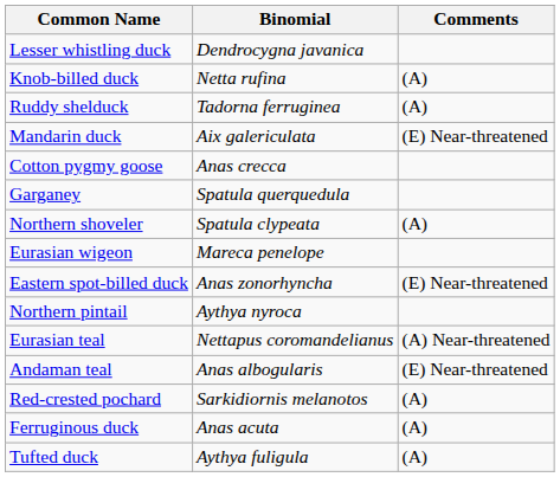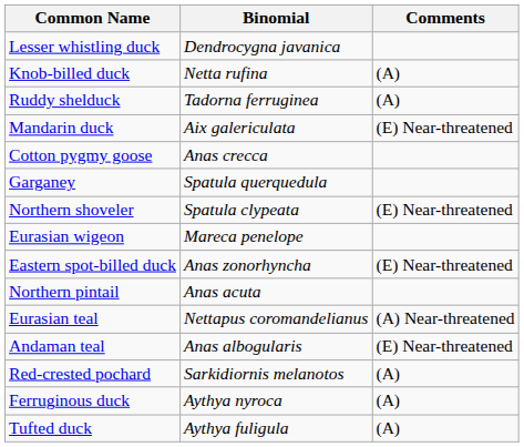Northern shoveler | Comments: (A) -> (E) Near-threatened
Northern pintail | Binomial: Aythya nyroca -> Anas acuta
Ferruginous duck | Binomial: Anas acuta -> Aythya nyroca
